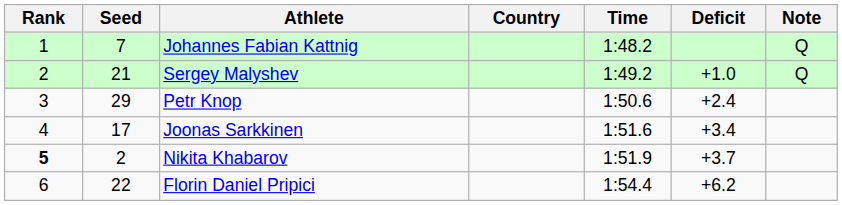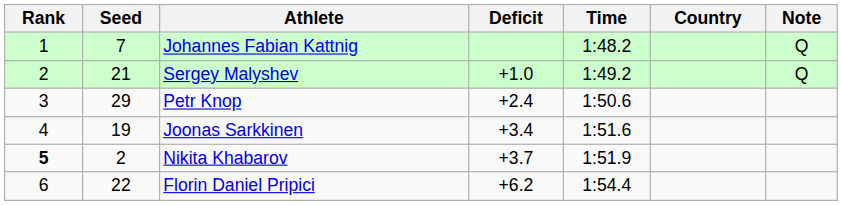columns swapped: Country <-> Deficit
Joonas Sarkkinen | Seed: 17 -> 19
